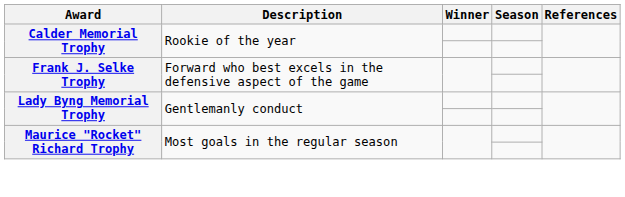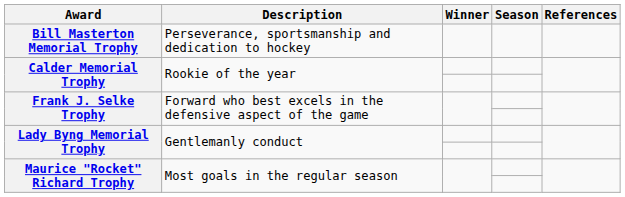+ row: Bill Masterton Memorial Trophy | Perseverance, sportsmanship and dedication to hockey
